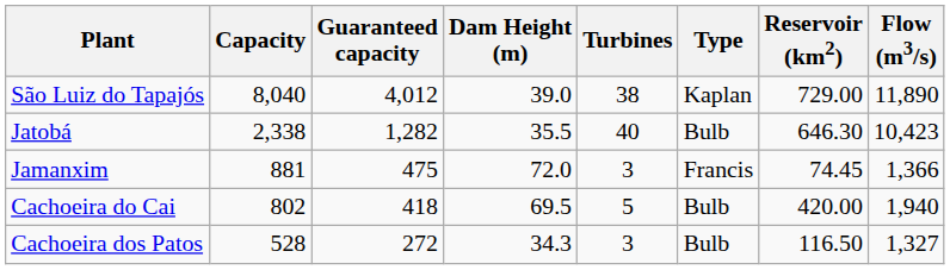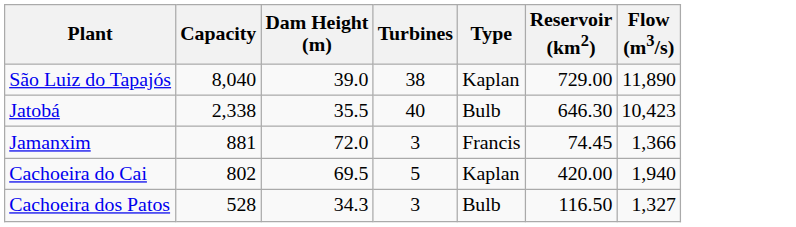- column: Guaranteed capacity | 4,012 | 1,282 | 475 | 418 | 272
Cachoeira do Cai | Type: Bulb -> Kaplan
